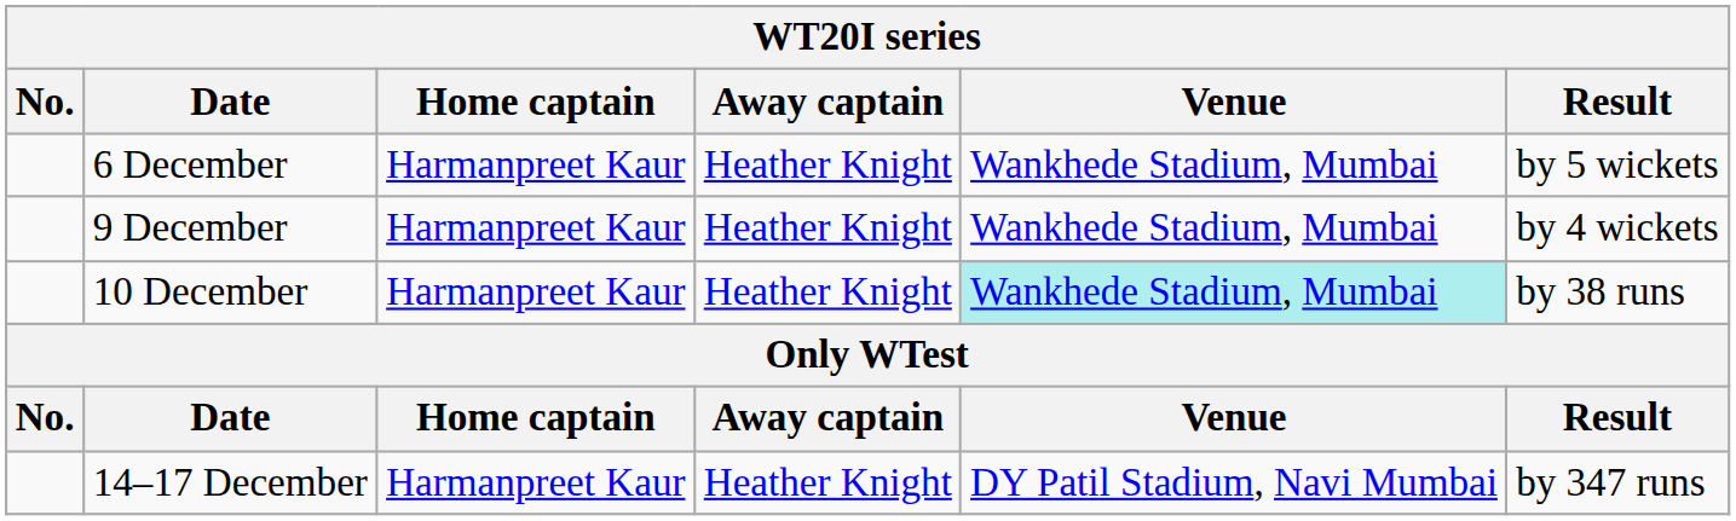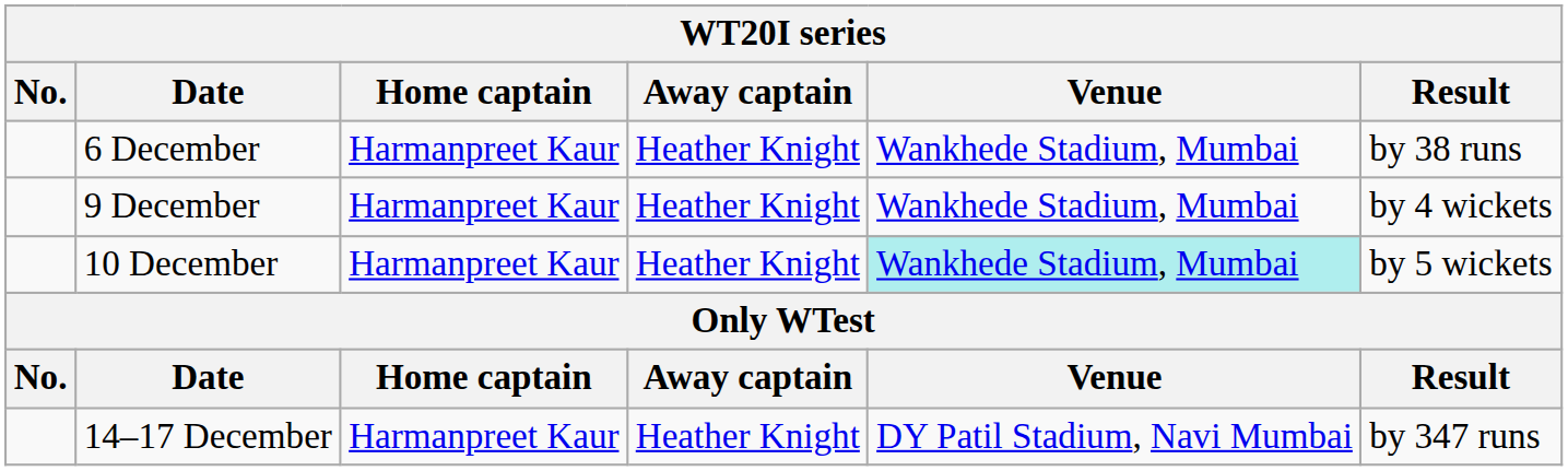6 December | Result: by 5 wickets -> by 38 runs
10 December | Result: by 38 runs -> by 5 wickets
